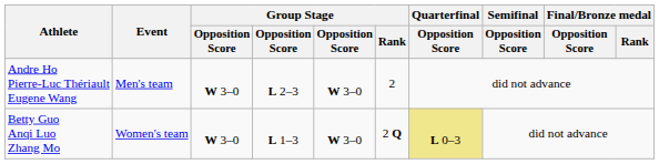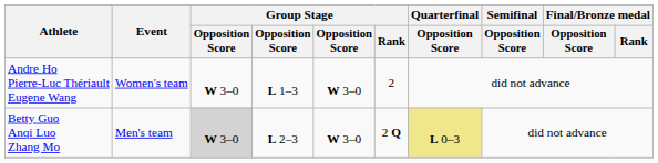Andre Ho Pierre-Luc Thériault Eugene Wang | Event: Men's team -> Women's team
Andre Ho Pierre-Luc Thériault Eugene Wang | column 4: L 2–3 -> L 1–3
Betty Guo Anqi Luo Zhang Mo | Event: Women's team -> Men's team
Betty Guo Anqi Luo Zhang Mo | column 3: no background -> lightgrey background
Betty Guo Anqi Luo Zhang Mo | column 4: L 1–3 -> L 2–3
